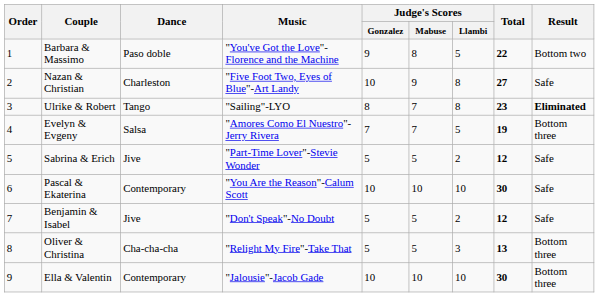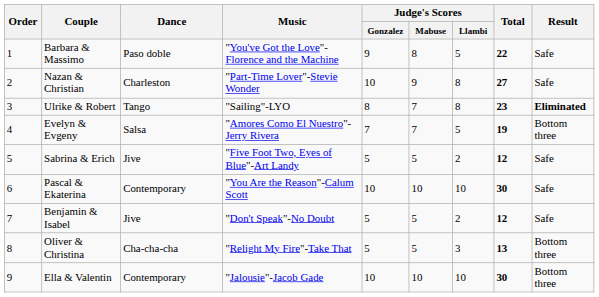Barbara & Massimo | Result: Bottom two -> Safe
Nazan & Christian | Music: "Five Foot Two, Eyes of Blue"-Art Landy -> "Part-Time Lover"-Stevie Wonder
Sabrina & Erich | Music: "Part-Time Lover"-Stevie Wonder -> "Five Foot Two, Eyes of Blue"-Art Landy
